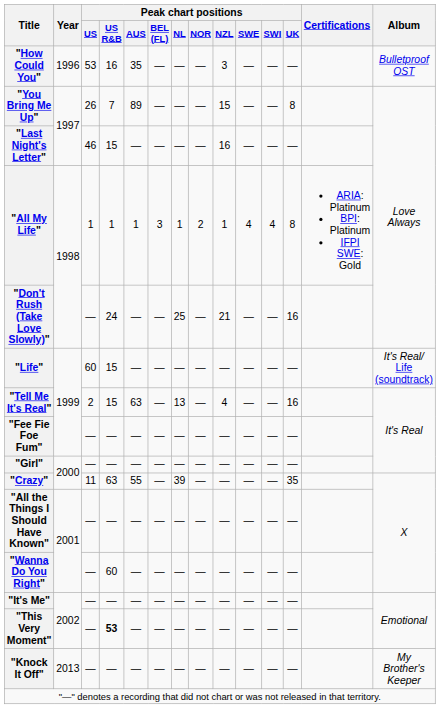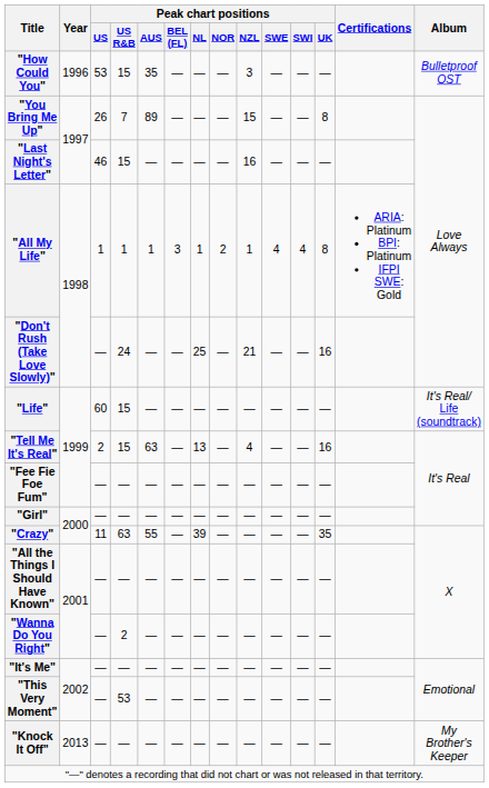"How Could You" | Peak chart positions / US R&B: 16 -> 15
"Wanna Do You Right" | Peak chart positions / US R&B: 60 -> 2
"This Very Moment" | Peak chart positions / US R&B: bold -> normal
